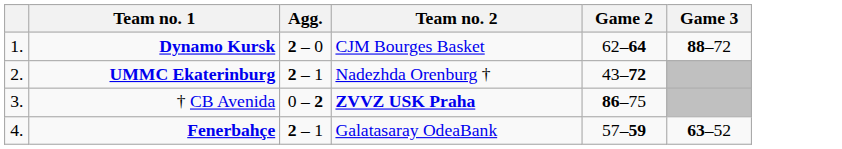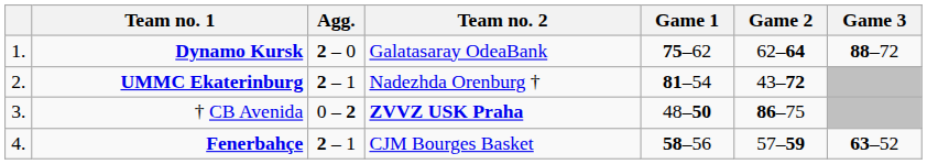+ column: Game 1 | 75–62 | 81–54 | 48–50 | 58–56
Dynamo Kursk | Team no. 2: CJM Bourges Basket -> Galatasaray OdeaBank
Fenerbahçe | Team no. 2: Galatasaray OdeaBank -> CJM Bourges Basket
